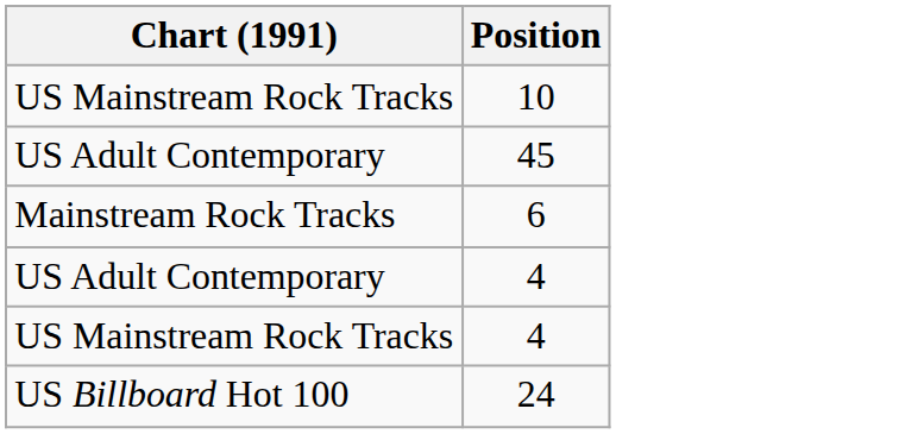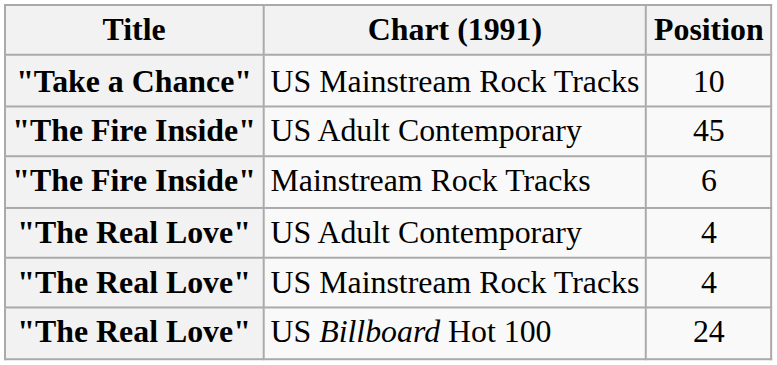+ column: Title | "Take a Chance" | "The Fire Inside" | "The Fire Inside" | "The Real Love" | "The Real Love" | "The Real Love"
